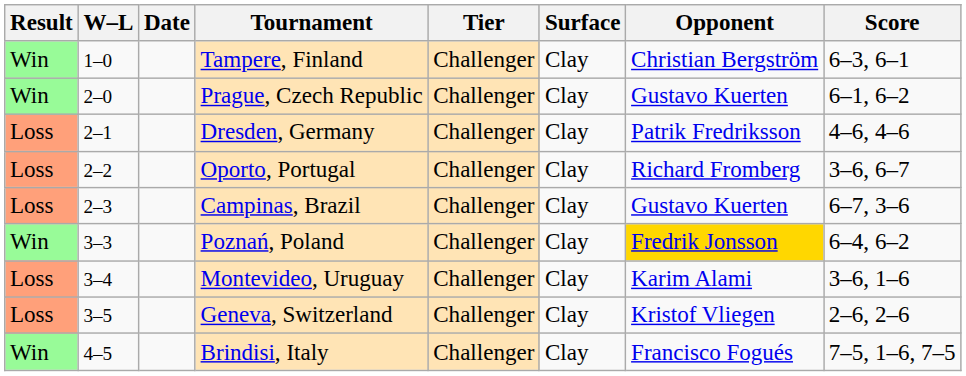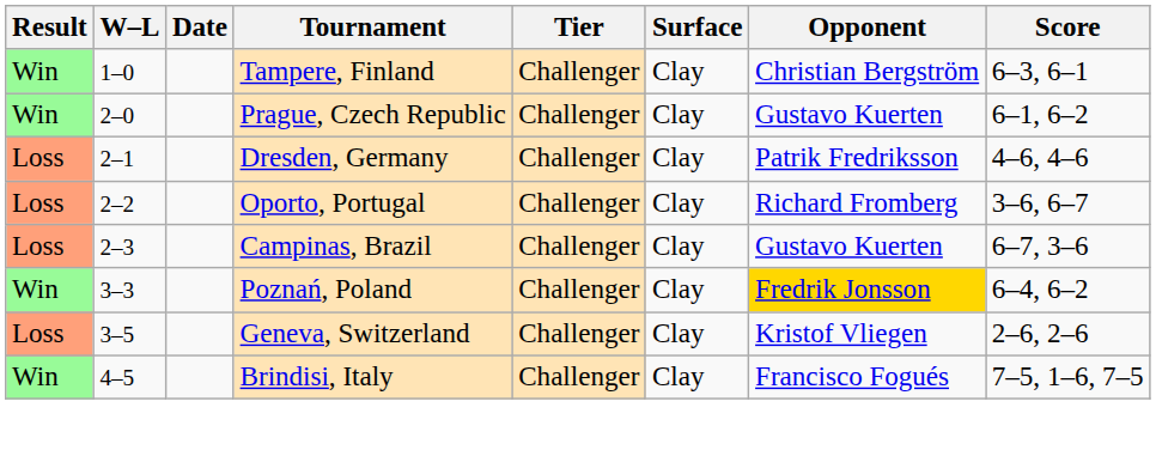- row: Loss | 3–4 | Montevideo, Uruguay | Challenger | Clay | Karim Alami | 3–6, 1–6
